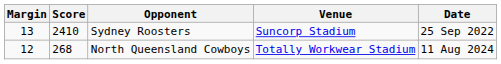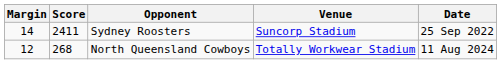Sydney Roosters | Margin: 13 -> 14
Sydney Roosters | Score: 2410 -> 2411
